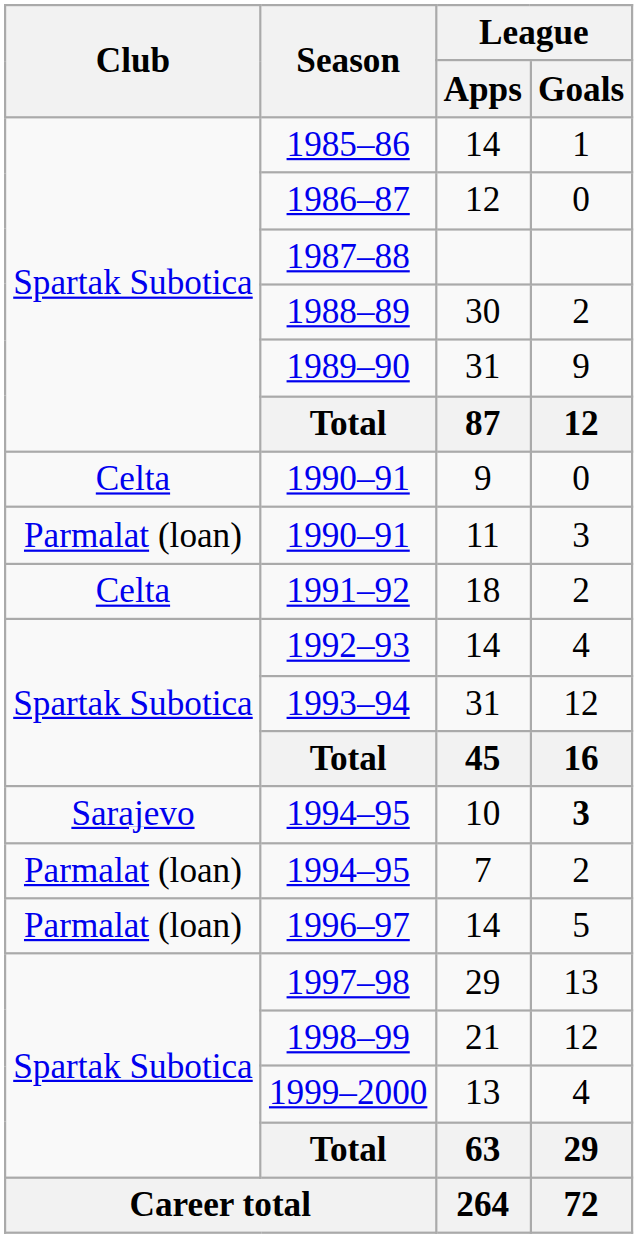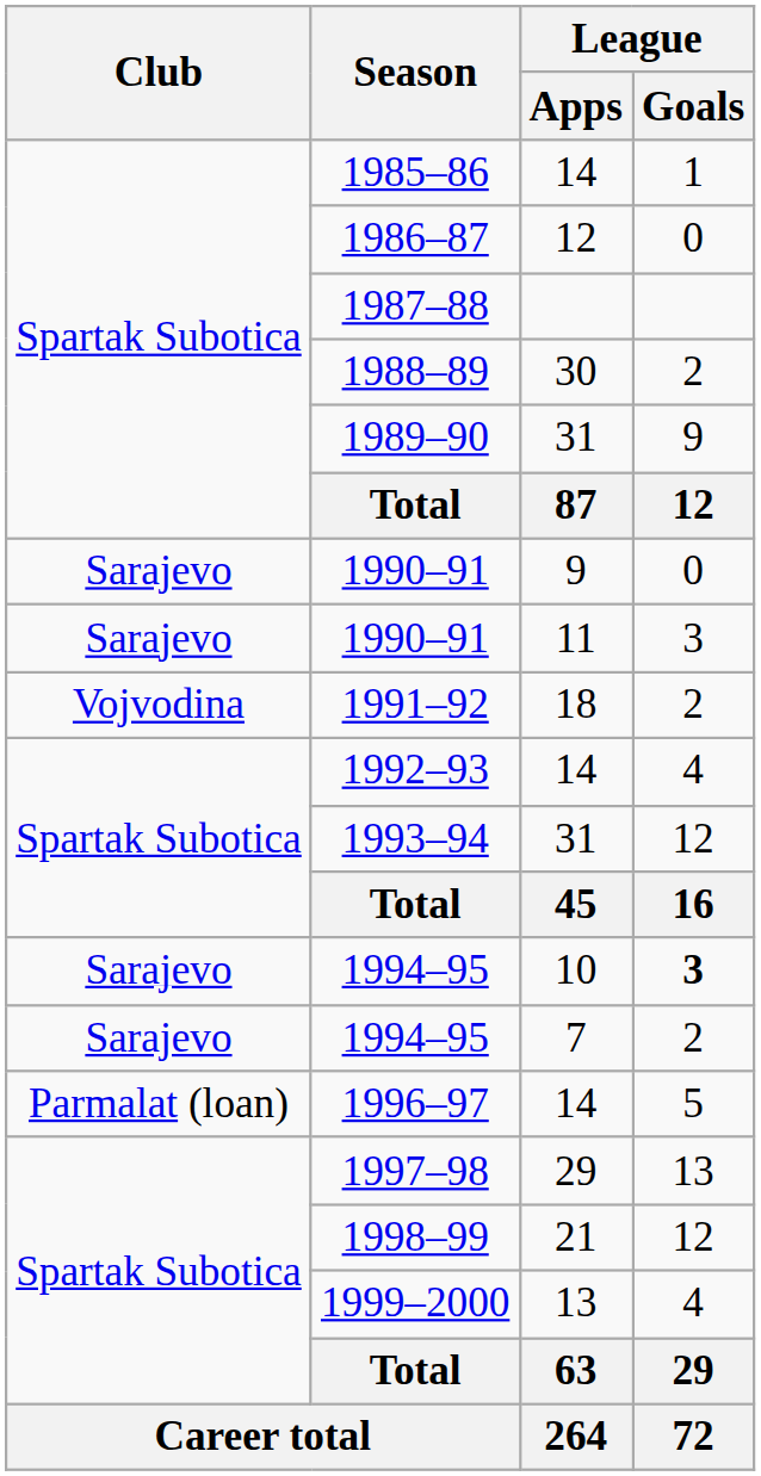1990–91 / 9 | Club: Celta -> Sarajevo
1990–91 / 11 | Club: Parmalat (loan) -> Sarajevo
1991–92 | Club: Celta -> Vojvodina
1994–95 / 7 | Club: Parmalat (loan) -> Sarajevo
